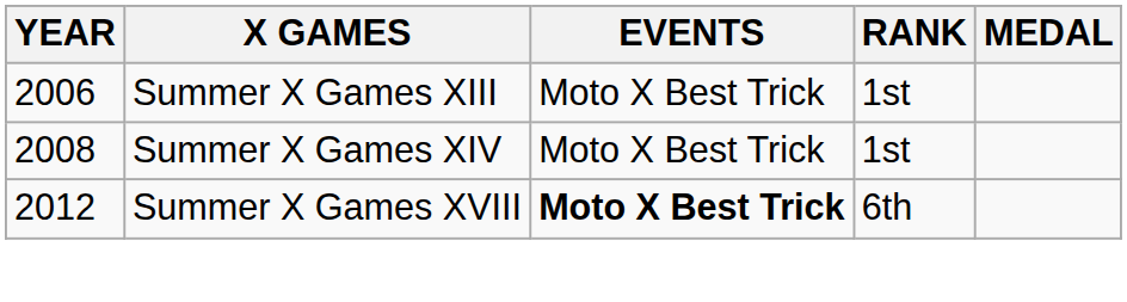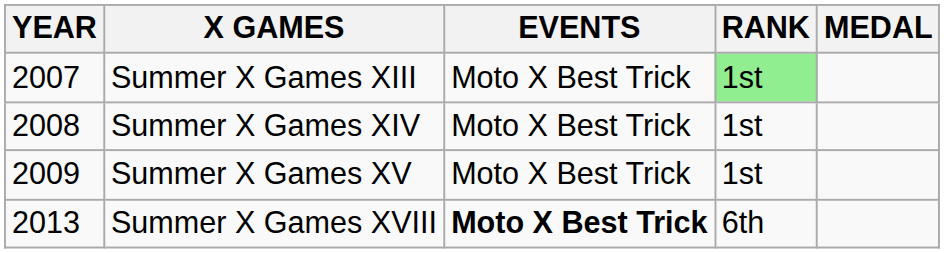Summer X Games XIII | YEAR: 2006 -> 2007
Summer X Games XIII | RANK: no background -> lightgreen background
+ row: 2009 | Summer X Games XV | Moto X Best Trick | 1st
Summer X Games XVIII | YEAR: 2012 -> 2013
